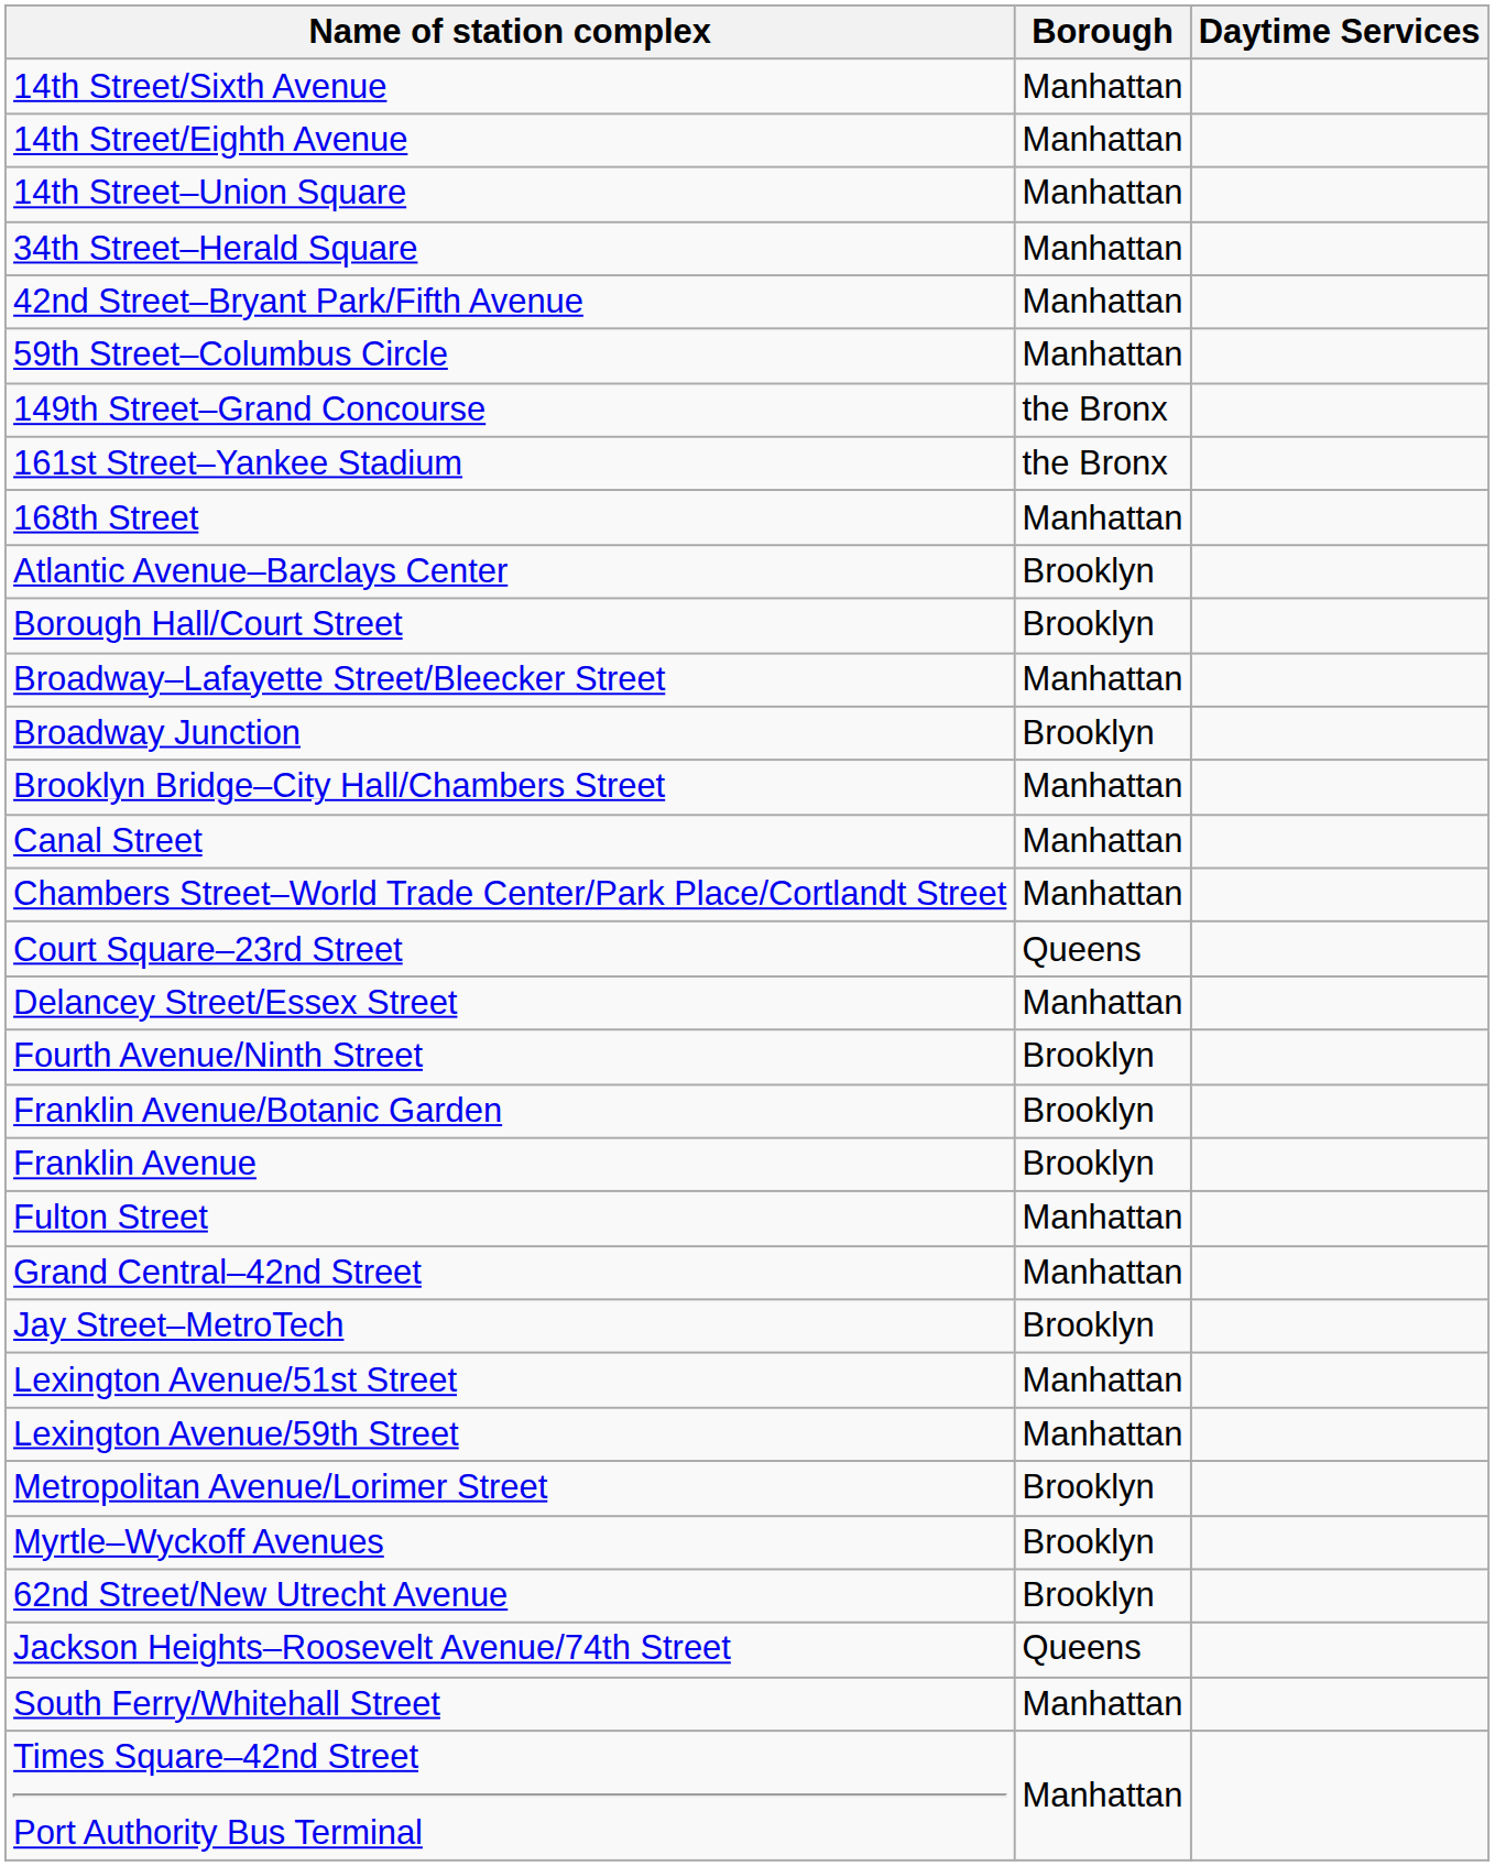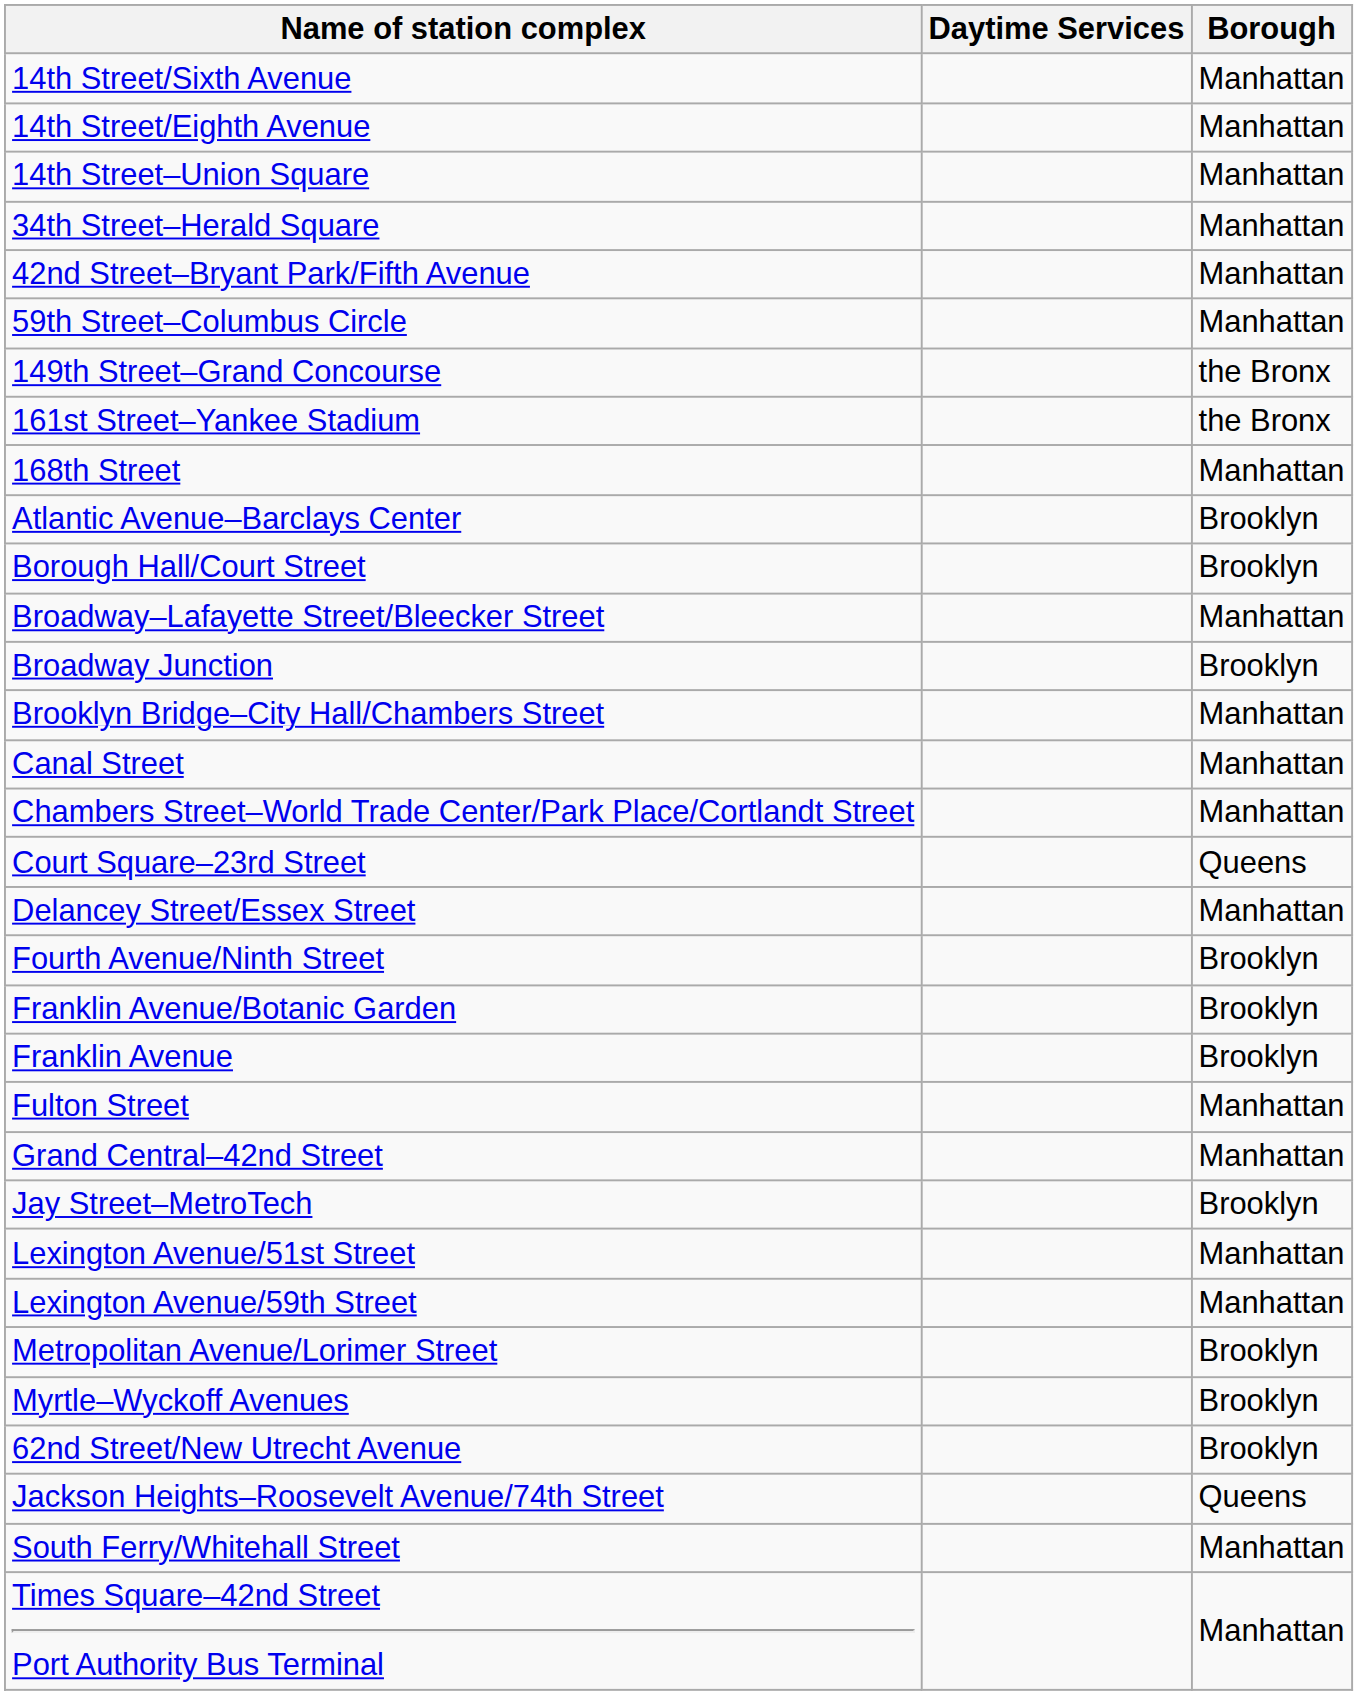columns swapped: Daytime Services <-> Borough
